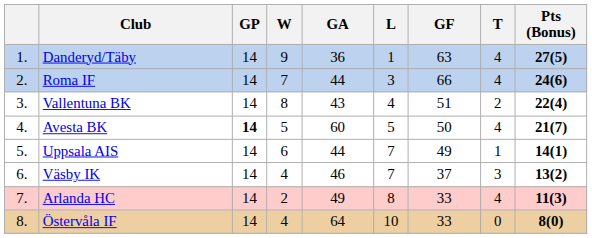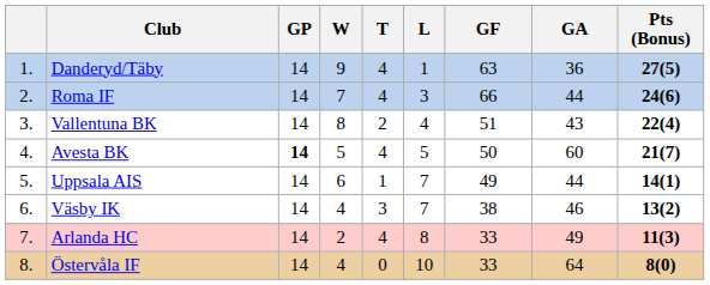columns swapped: T <-> GA
Väsby IK | GF: 37 -> 38
